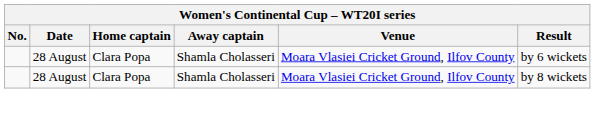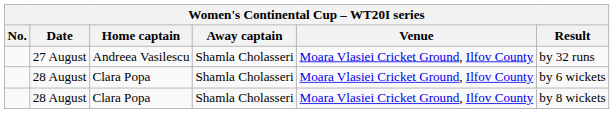+ row: 27 August | Andreea Vasilescu | Shamla Cholasseri | Moara Vlasiei Cricket Ground, Ilfov County | by 32 runs
